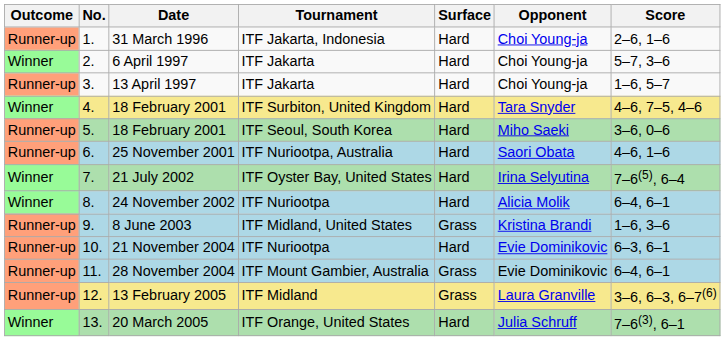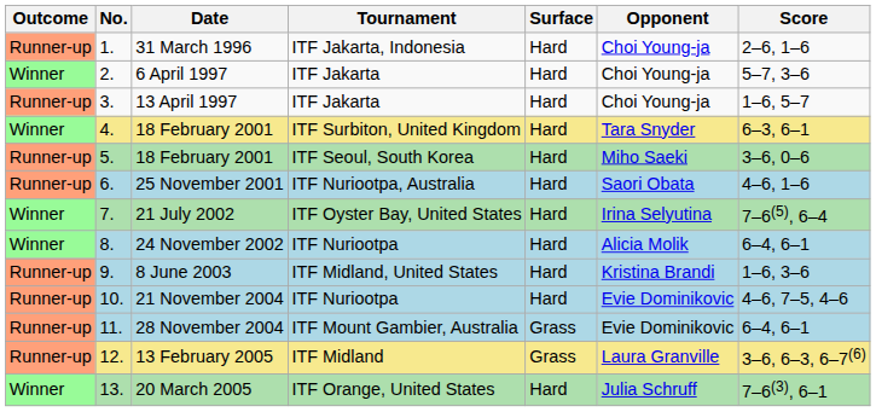4. / 18 February 2001 | Score: 4–6, 7–5, 4–6 -> 6–3, 6–1
8 June 2003 | Surface: Grass -> Hard
21 November 2004 | Score: 6–3, 6–1 -> 4–6, 7–5, 4–6
